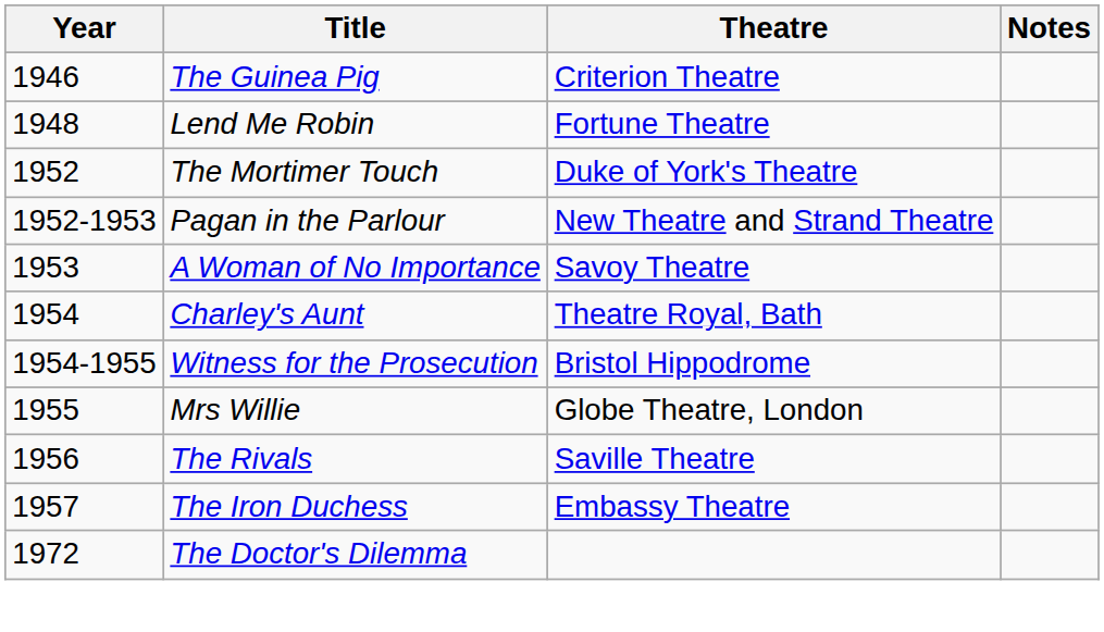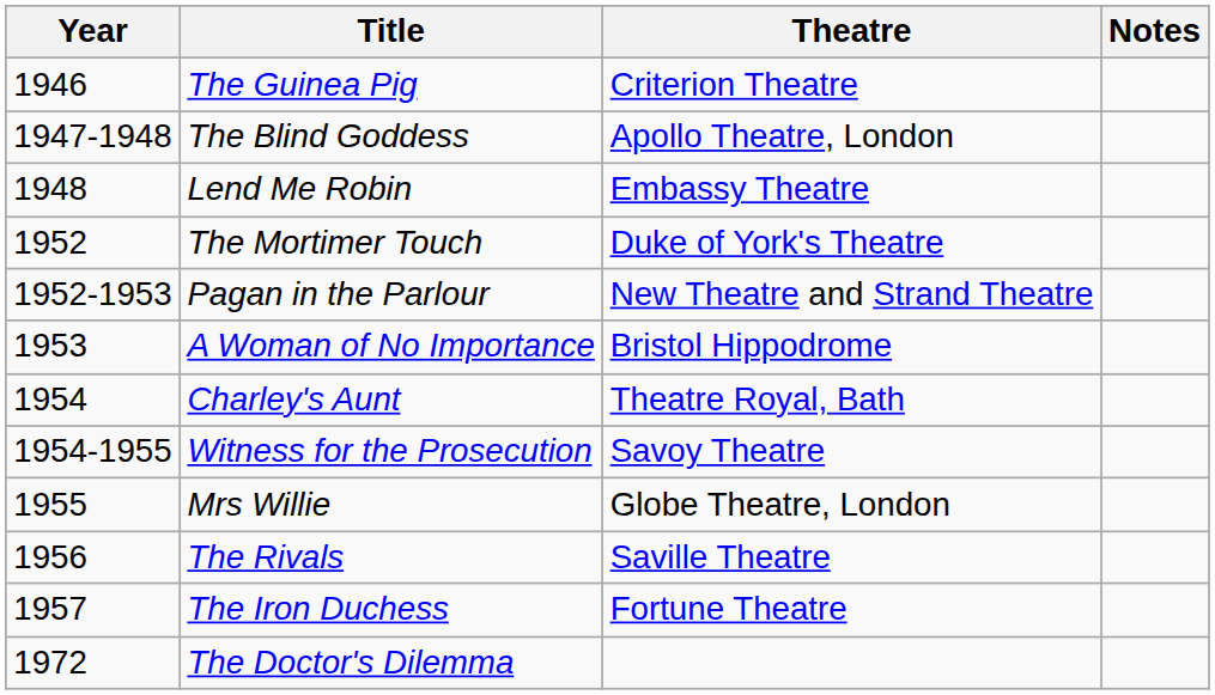+ row: 1947-1948 | The Blind Goddess | Apollo Theatre, London
Lend Me Robin | Theatre: Fortune Theatre -> Embassy Theatre
A Woman of No Importance | Theatre: Savoy Theatre -> Bristol Hippodrome
Witness for the Prosecution | Theatre: Bristol Hippodrome -> Savoy Theatre
The Iron Duchess | Theatre: Embassy Theatre -> Fortune Theatre
